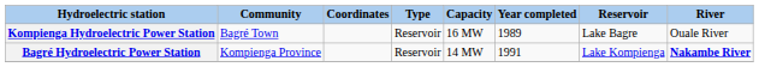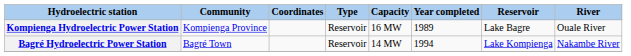Kompienga Hydroelectric Power Station | Community: Bagré Town -> Kompienga Province
Bagré Hydroelectric Power Station | Community: Kompienga Province -> Bagré Town
Bagré Hydroelectric Power Station | Year completed: 1991 -> 1994
Bagré Hydroelectric Power Station | River: bold -> normal
